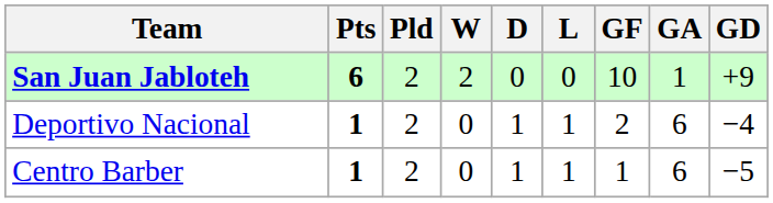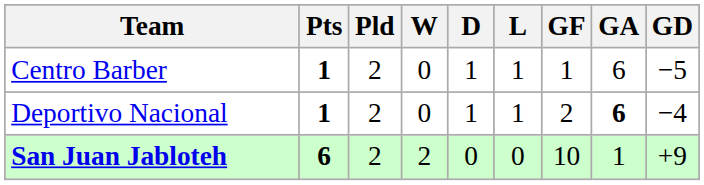rows swapped: San Juan Jabloteh <-> Centro Barber
Deportivo Nacional | GA: normal -> bold
